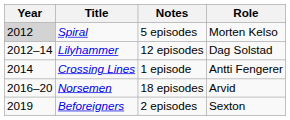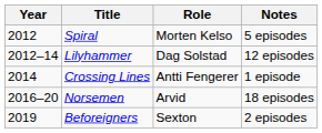columns swapped: Role <-> Notes
Spiral | Year: lightgrey background -> no background
